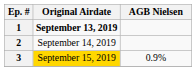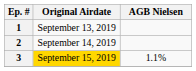1 | Original Airdate: bold -> normal
3 | AGB Nielsen: 0.9% -> 1.1%
